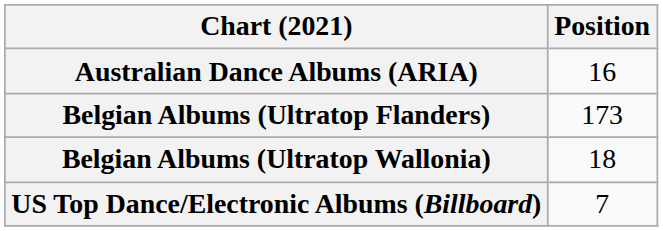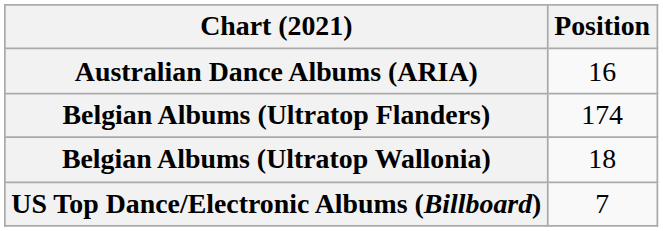Belgian Albums (Ultratop Flanders) | Position: 173 -> 174
